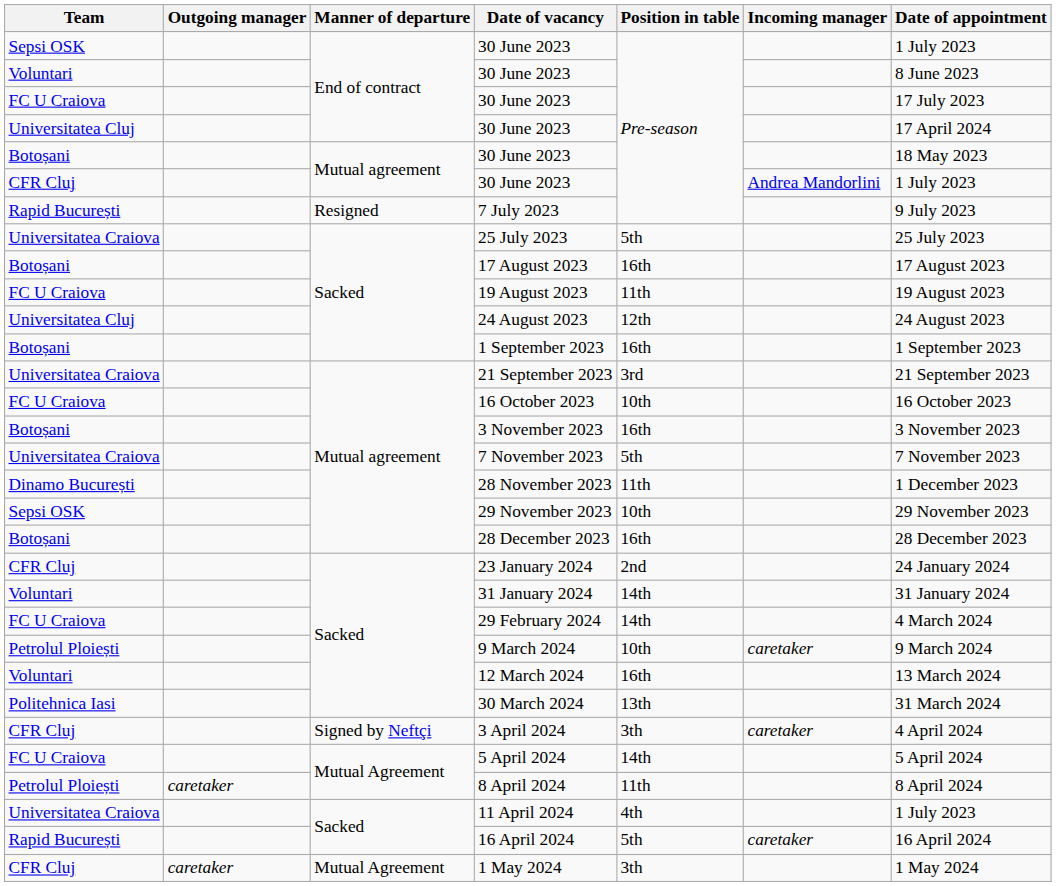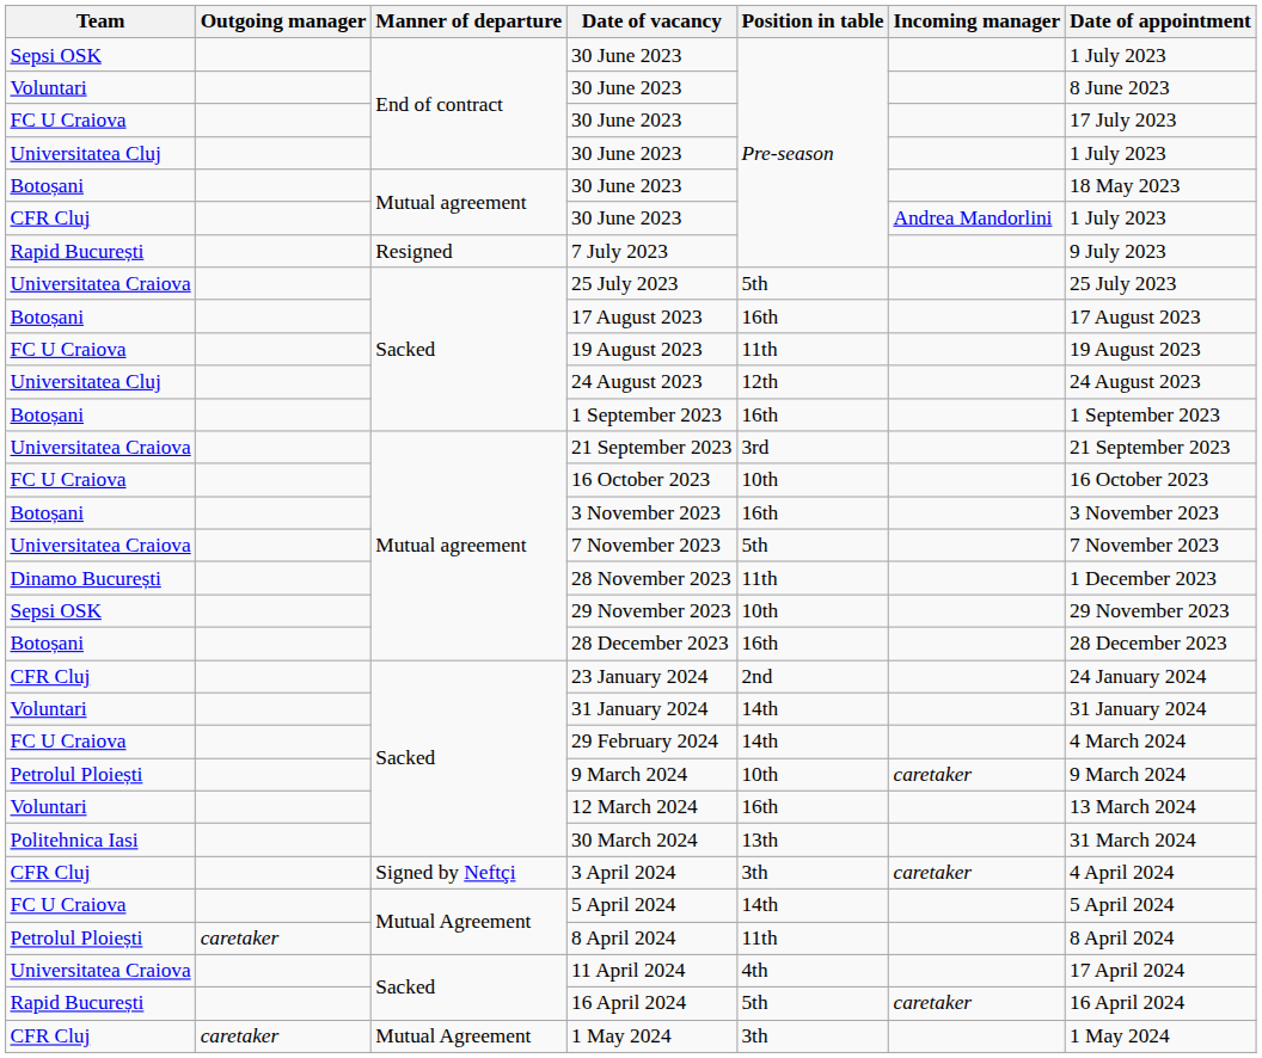Universitatea Cluj / 30 June 2023 | Date of appointment: 17 April 2024 -> 1 July 2023
11 April 2024 | Date of appointment: 1 July 2023 -> 17 April 2024
